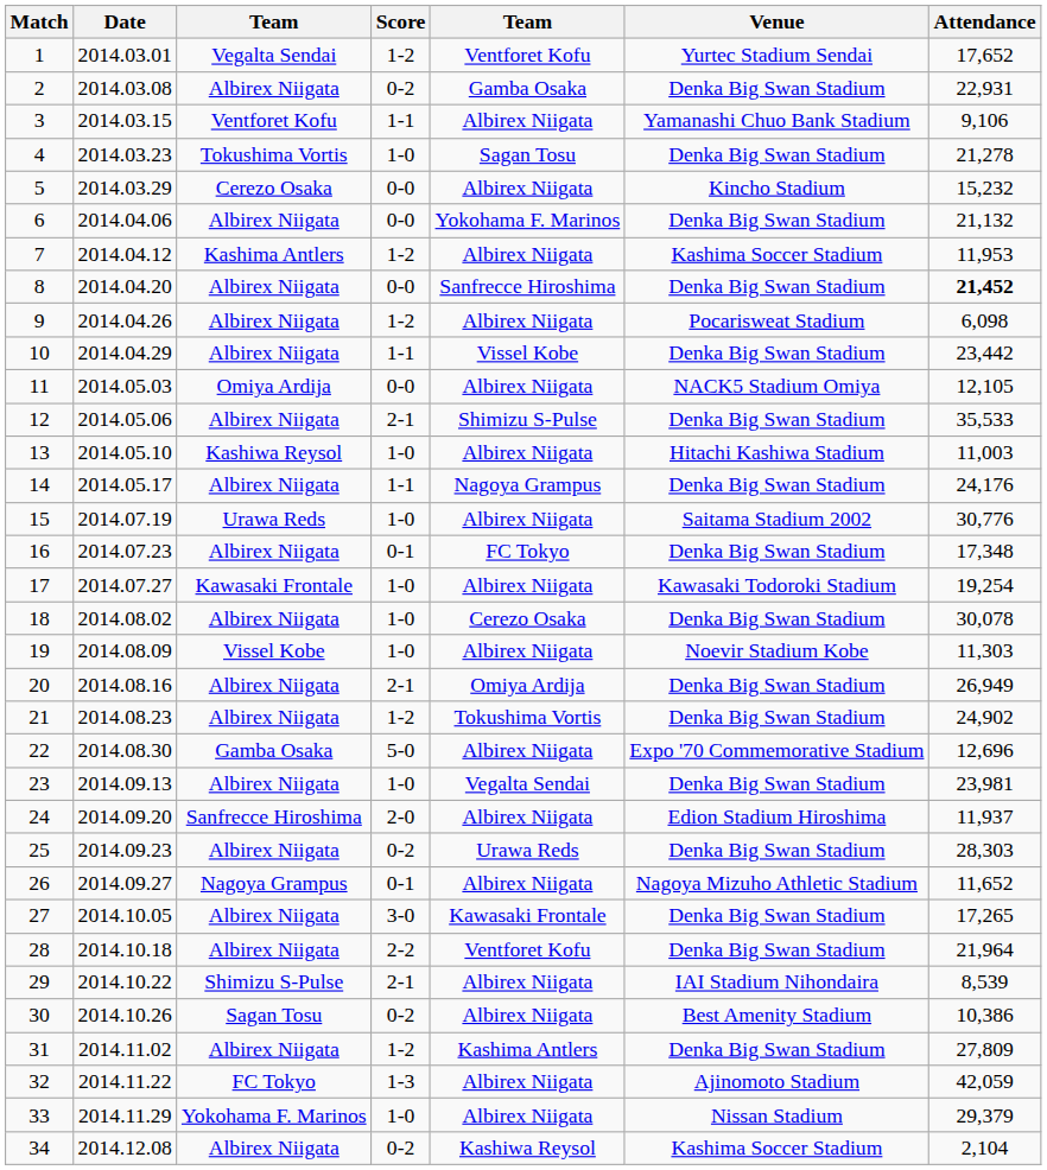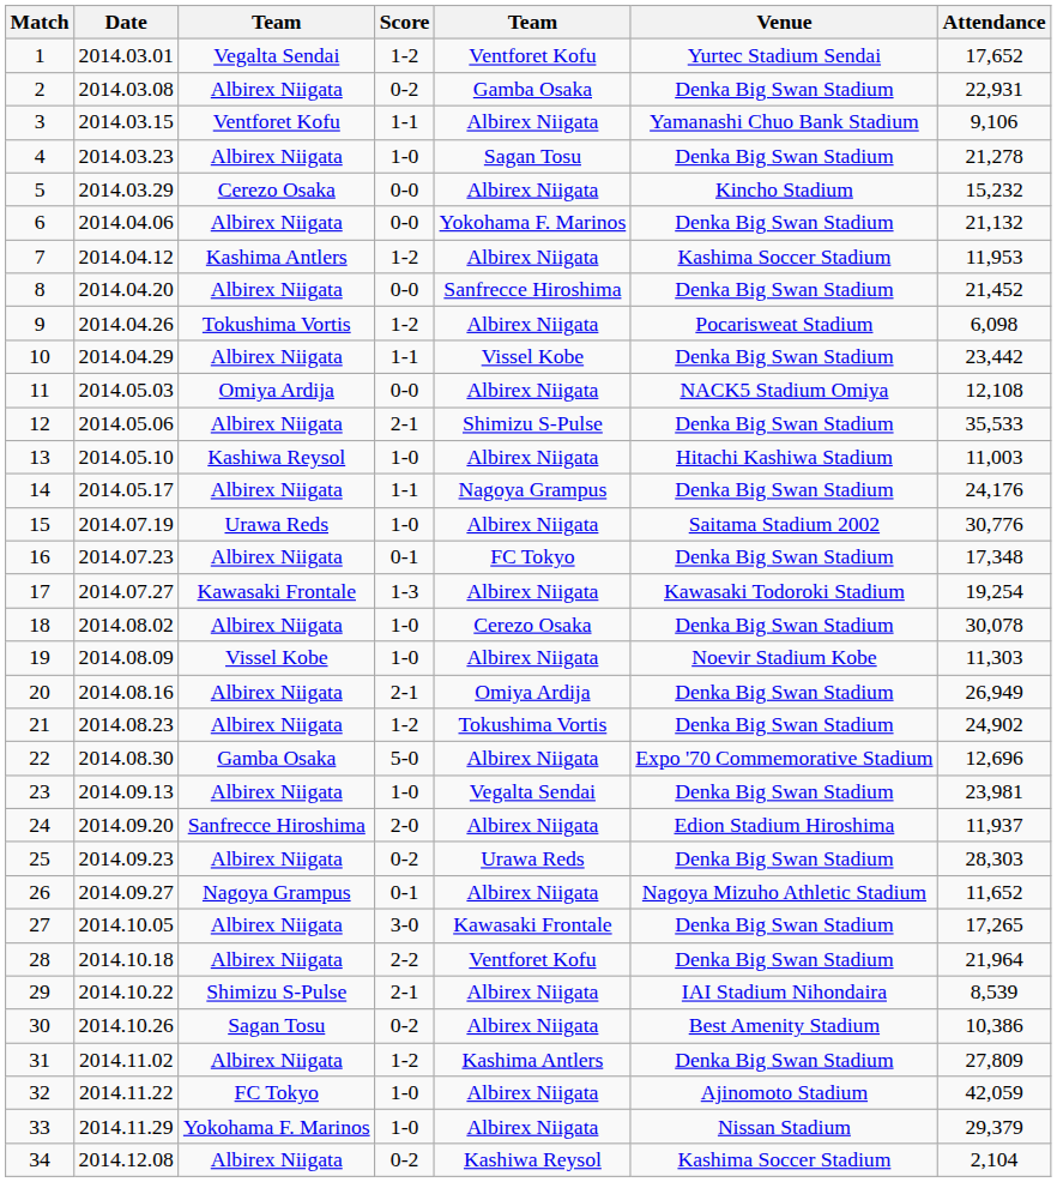4 | column 3: Tokushima Vortis -> Albirex Niigata
8 | Attendance: bold -> normal
9 | column 3: Albirex Niigata -> Tokushima Vortis
11 | Attendance: 12,105 -> 12,108
17 | Score: 1-0 -> 1-3
32 | Score: 1-3 -> 1-0
